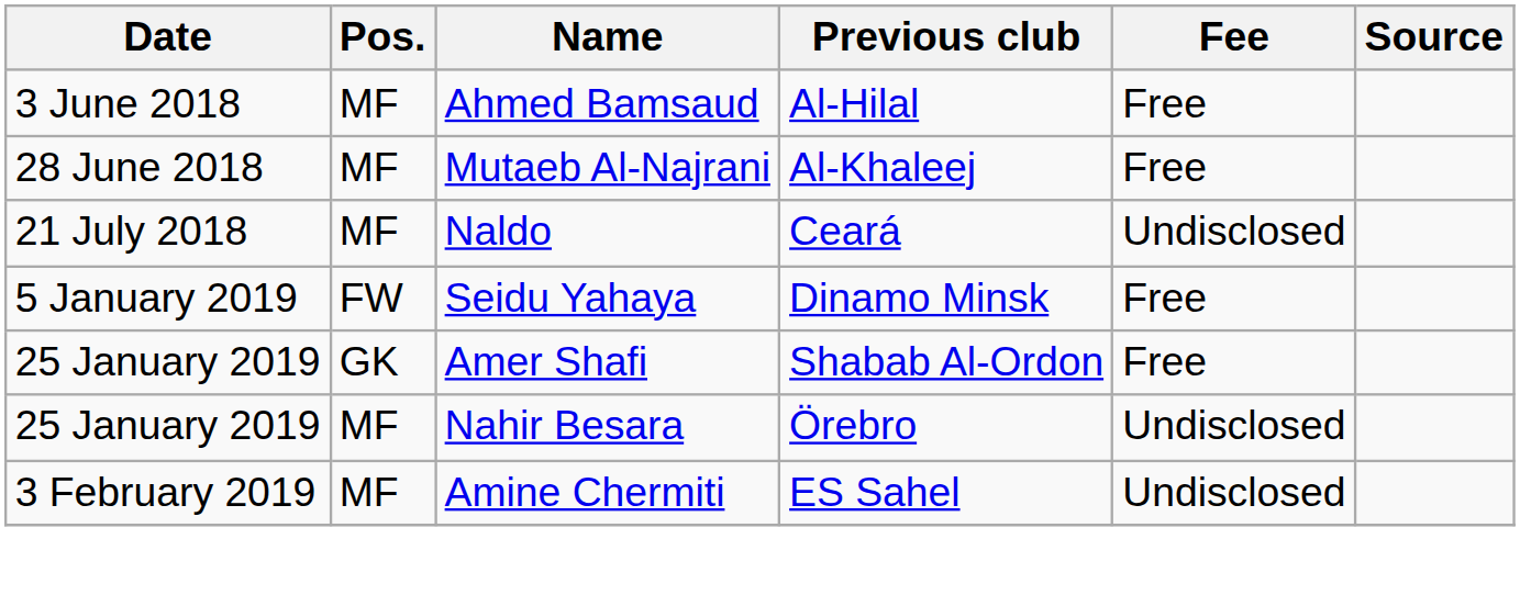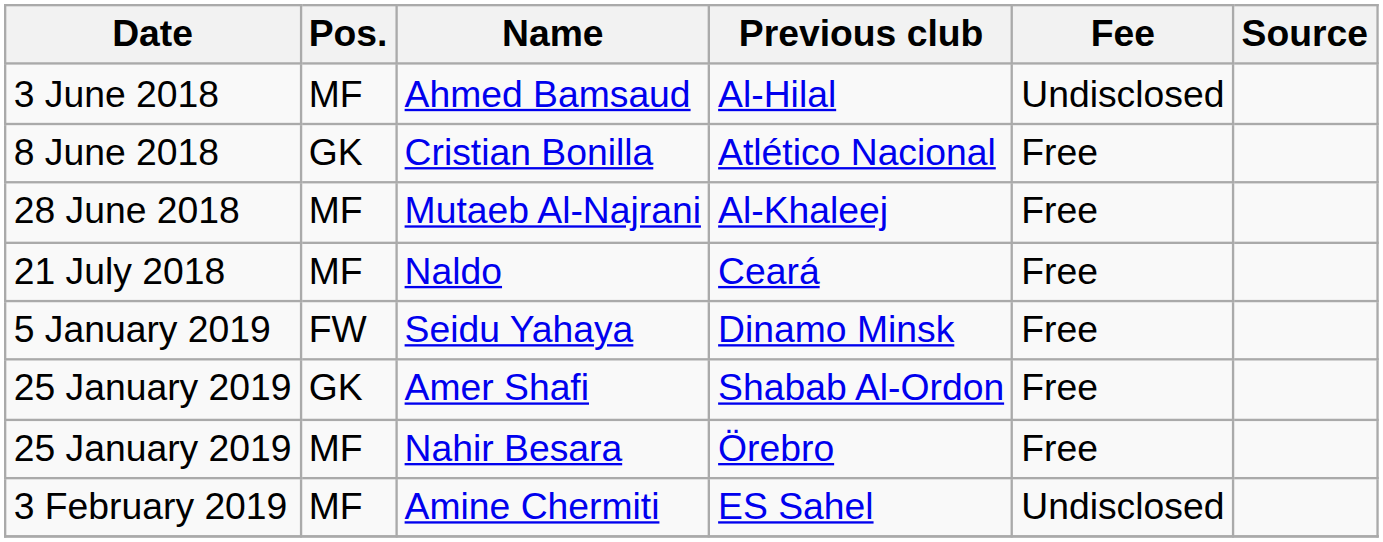Ahmed Bamsaud | Fee: Free -> Undisclosed
+ row: 8 June 2018 | GK | Cristian Bonilla | Atlético Nacional | Free
Naldo | Fee: Undisclosed -> Free
Nahir Besara | Fee: Undisclosed -> Free
